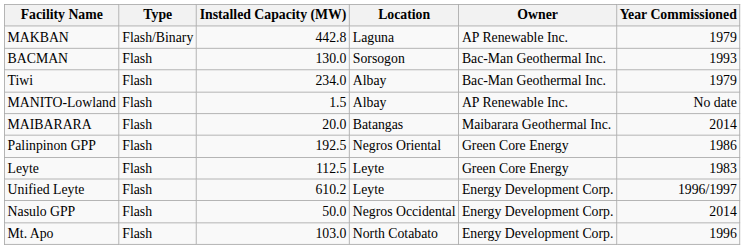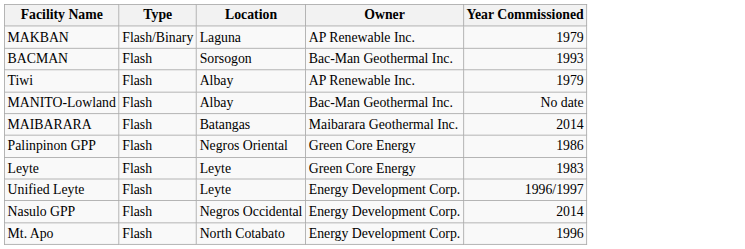- column: Installed Capacity (MW) | 442.8 | 130.0 | 234.0 | 1.5 | 20.0 | 192.5 | 112.5 | 610.2 | 50.0 | 103.0
Tiwi | Owner: Bac-Man Geothermal Inc. -> AP Renewable Inc.
MANITO-Lowland | Owner: AP Renewable Inc. -> Bac-Man Geothermal Inc.
